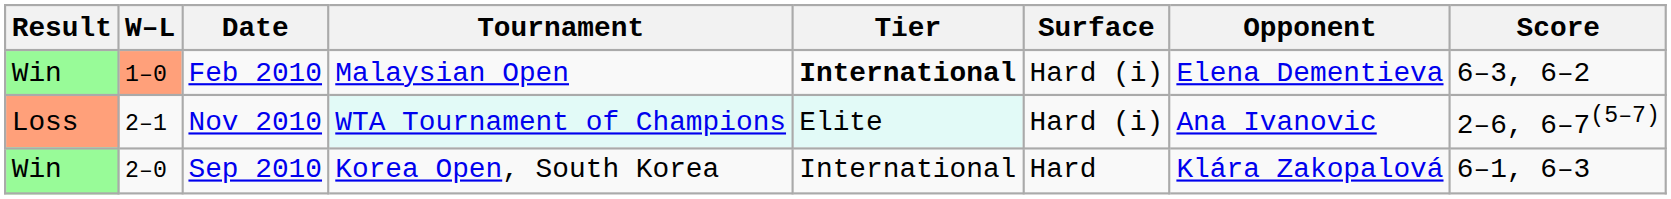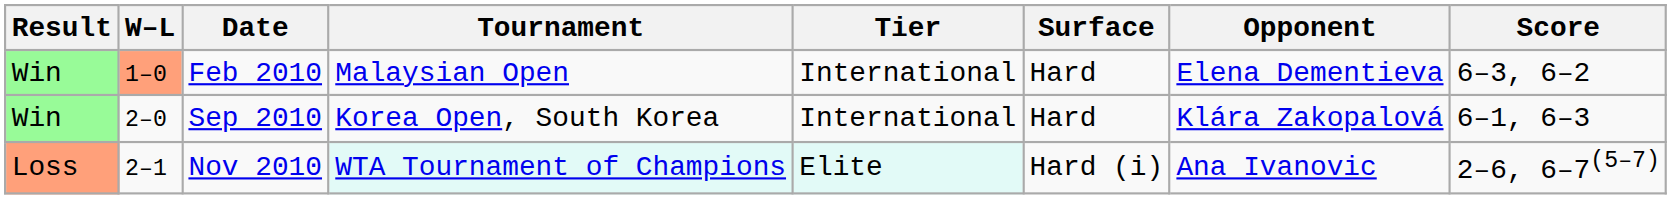Feb 2010 | Tier: bold -> normal
Feb 2010 | Surface: Hard (i) -> Hard
rows swapped: Sep 2010 <-> Nov 2010
